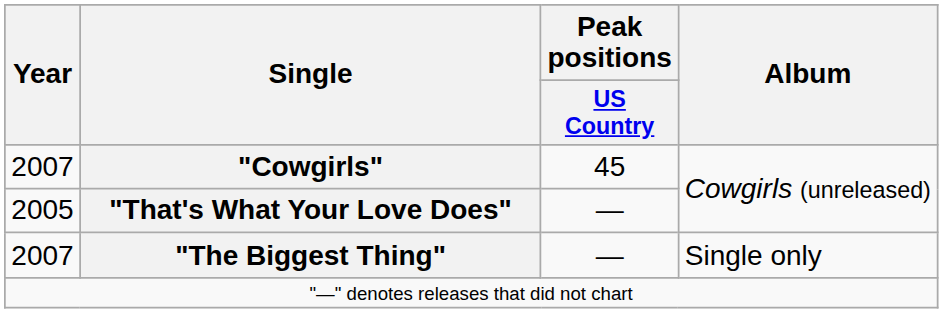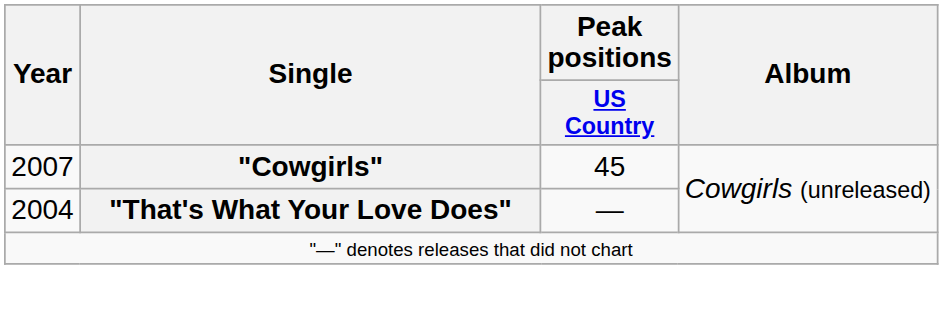"That's What Your Love Does" | Year: 2005 -> 2004
- row: 2007 | "The Biggest Thing" | — | Single only
